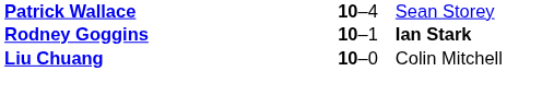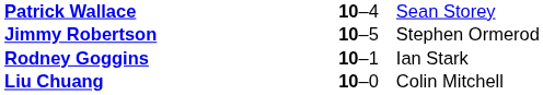+ row: Jimmy Robertson | 10–5 | Stephen Ormerod
Rodney Goggins | column 3: bold -> normal
